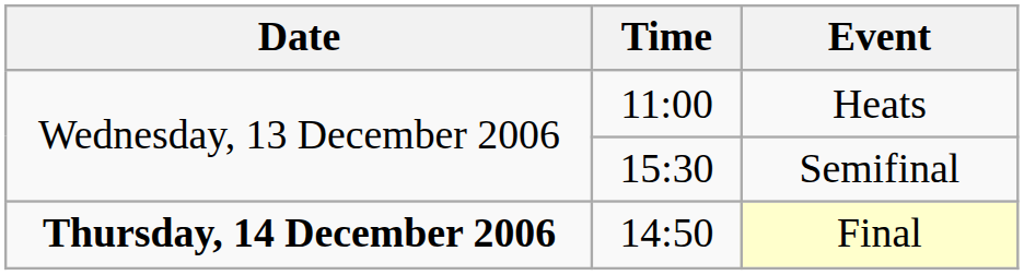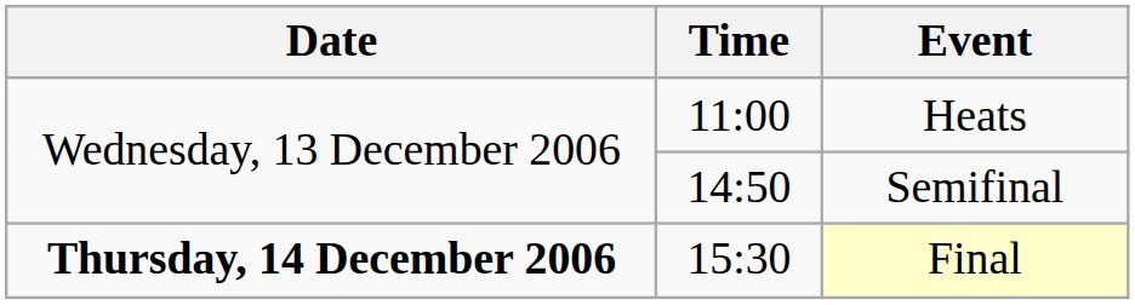Semifinal | Time: 15:30 -> 14:50
Final | Time: 14:50 -> 15:30
